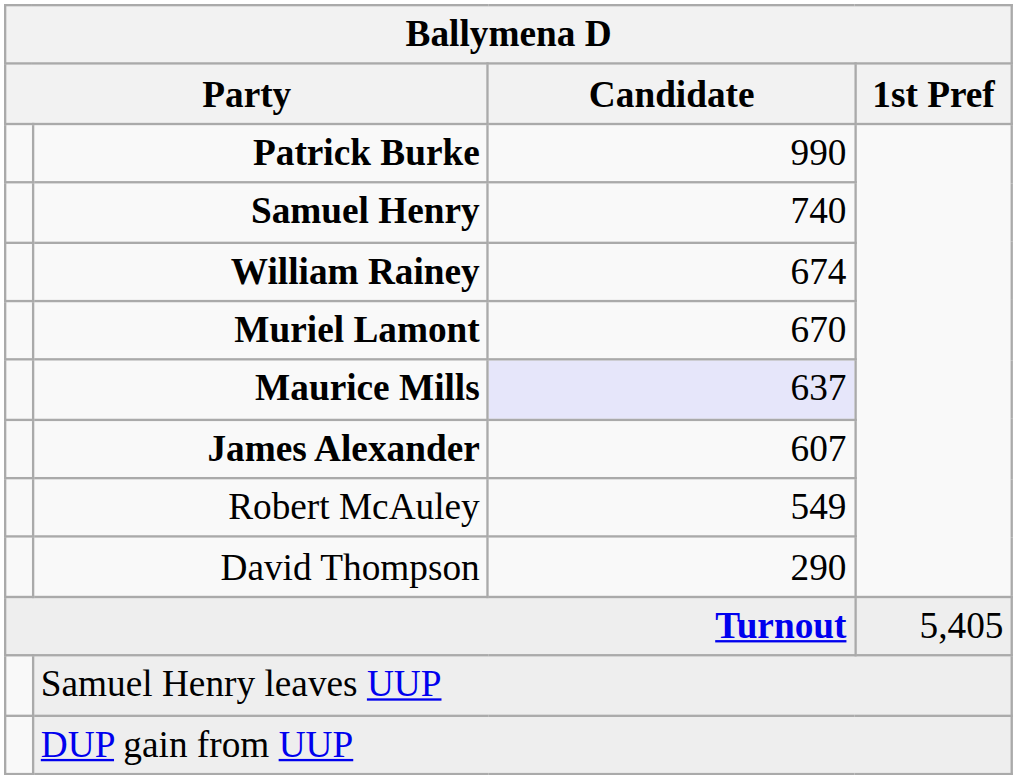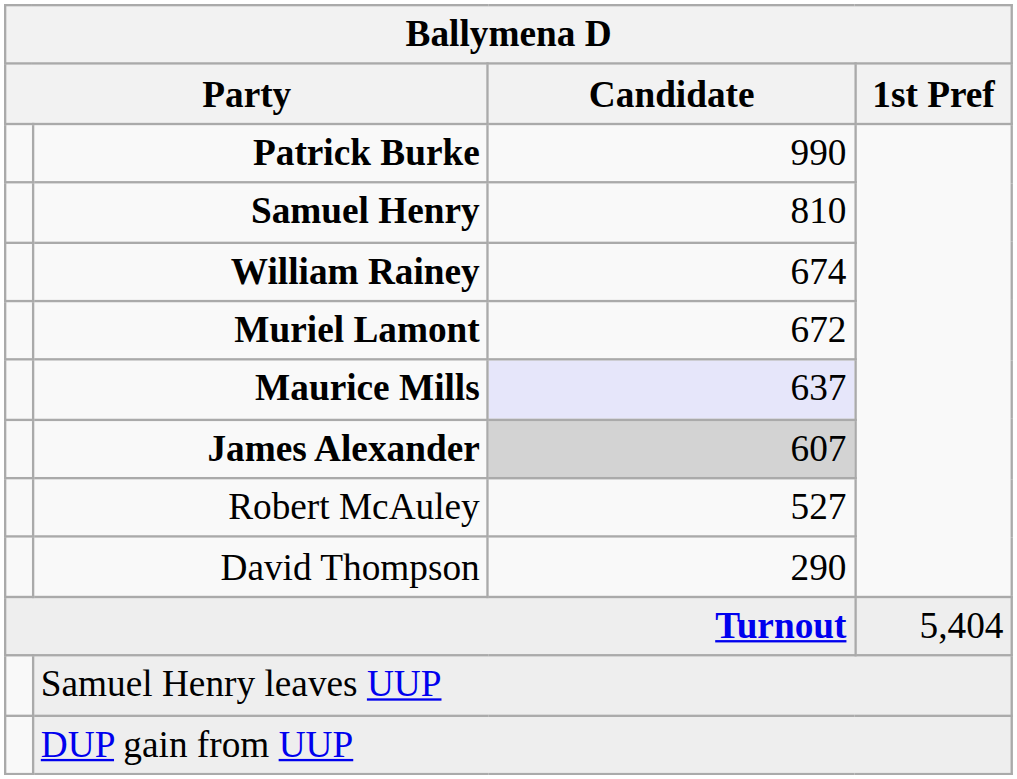Samuel Henry | Candidate: 740 -> 810
Muriel Lamont | Candidate: 670 -> 672
James Alexander | Candidate: no background -> lightgrey background
Robert McAuley | Candidate: 549 -> 527
Turnout | 1st Pref: 5,405 -> 5,404
